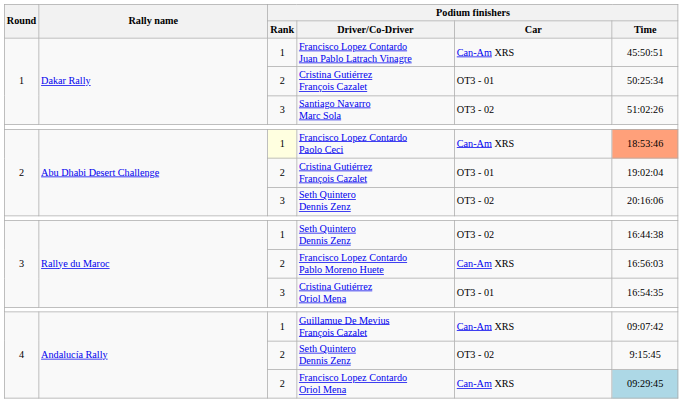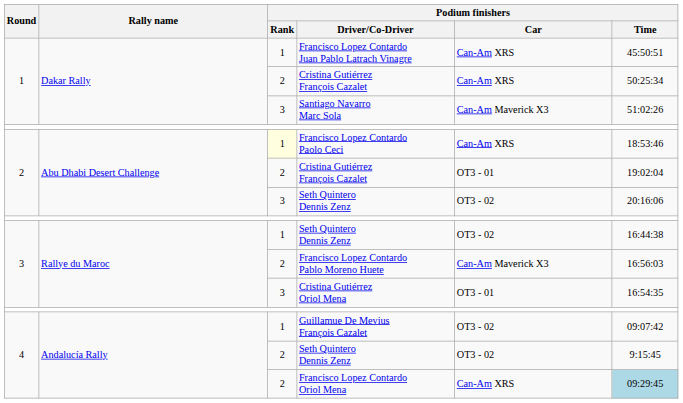1 / Cristina Gutiérrez François Cazalet | Podium finishers / Car: OT3 - 01 -> Can-Am XRS
Santiago Navarro Marc Sola | Podium finishers / Car: OT3 - 02 -> Can-Am Maverick X3
Francisco Lopez Contardo Paolo Ceci | Podium finishers / Time: lightsalmon background -> no background
Francisco Lopez Contardo Pablo Moreno Huete | Podium finishers / Car: Can-Am XRS -> Can-Am Maverick X3
Guillamue De Mevius François Cazalet | Podium finishers / Car: Can-Am XRS -> OT3 - 02
